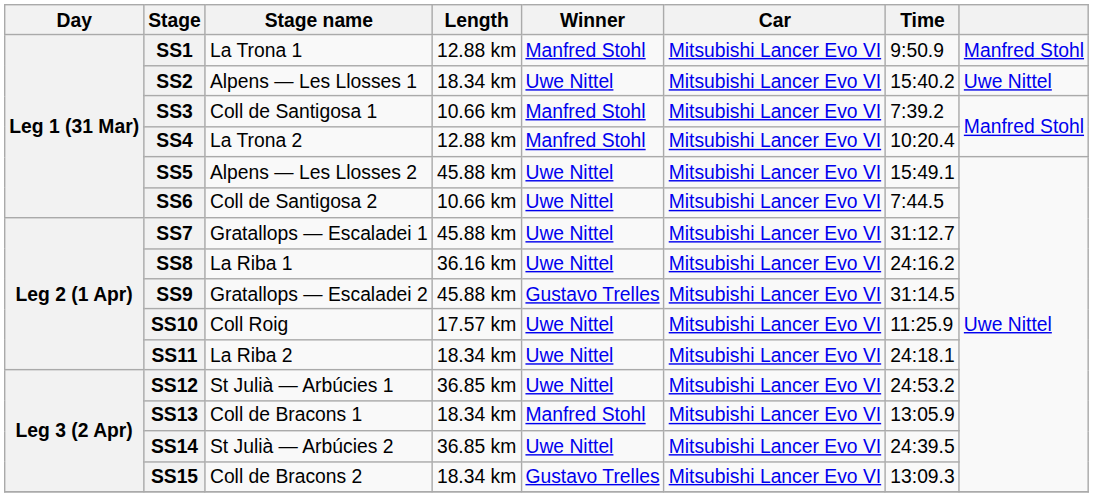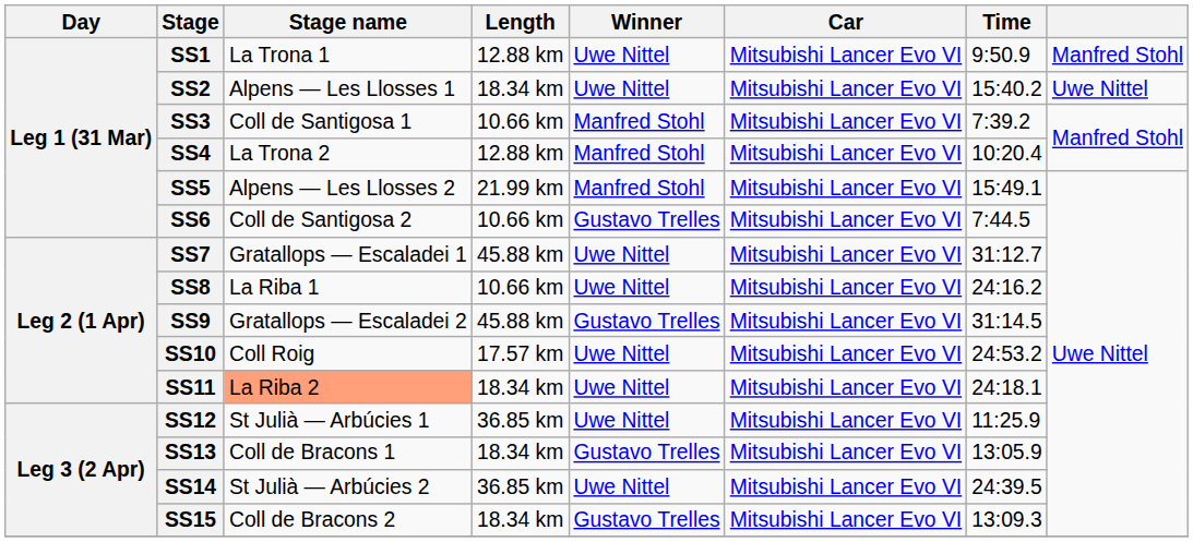SS1 | Winner: Manfred Stohl -> Uwe Nittel
SS5 | Length: 45.88 km -> 21.99 km
SS5 | Winner: Uwe Nittel -> Manfred Stohl
SS6 | Winner: Uwe Nittel -> Gustavo Trelles
SS8 | Length: 36.16 km -> 10.66 km
SS10 | Time: 11:25.9 -> 24:53.2
SS11 | Stage name: no background -> lightsalmon background
SS12 | Time: 24:53.2 -> 11:25.9
SS13 | Winner: Manfred Stohl -> Gustavo Trelles
